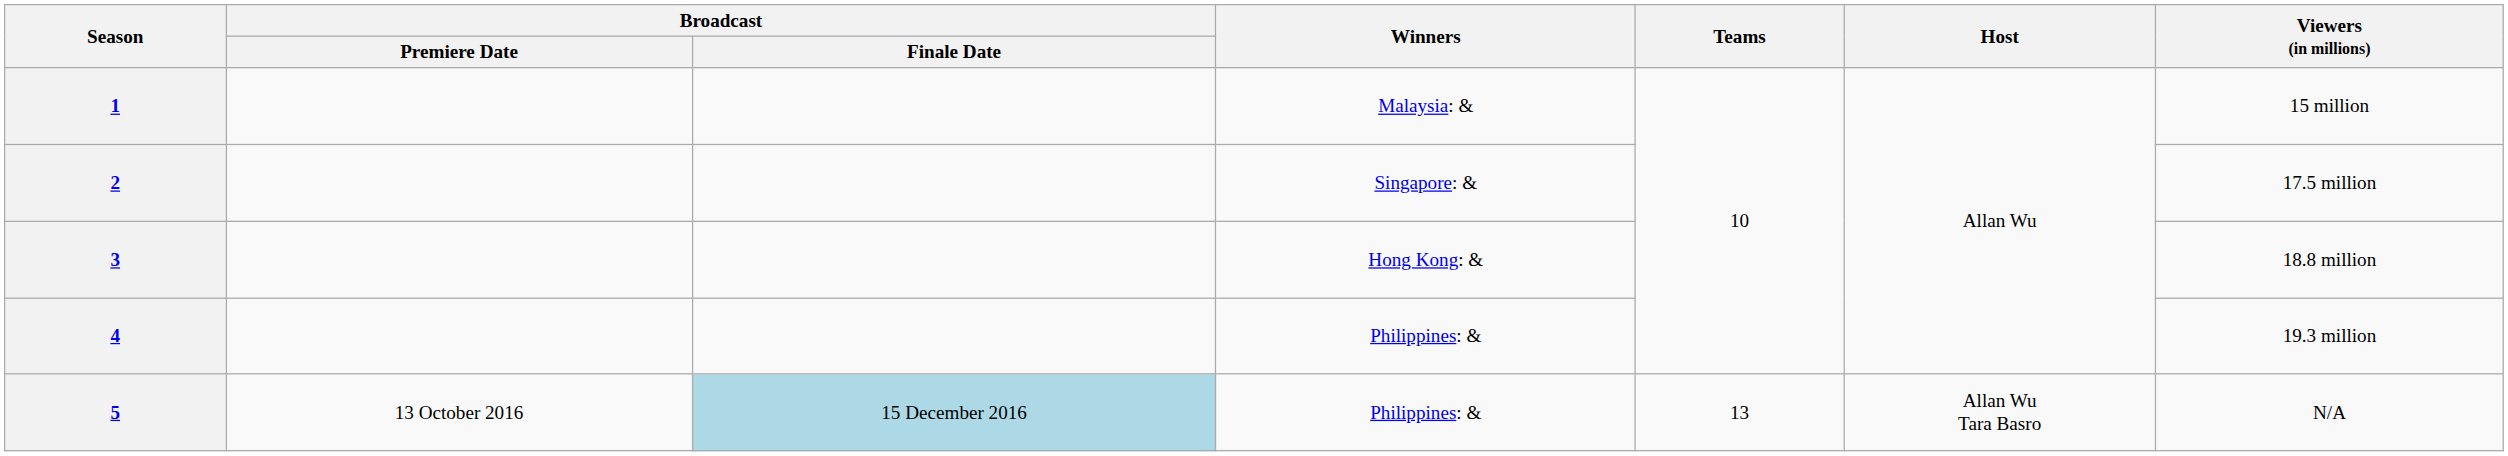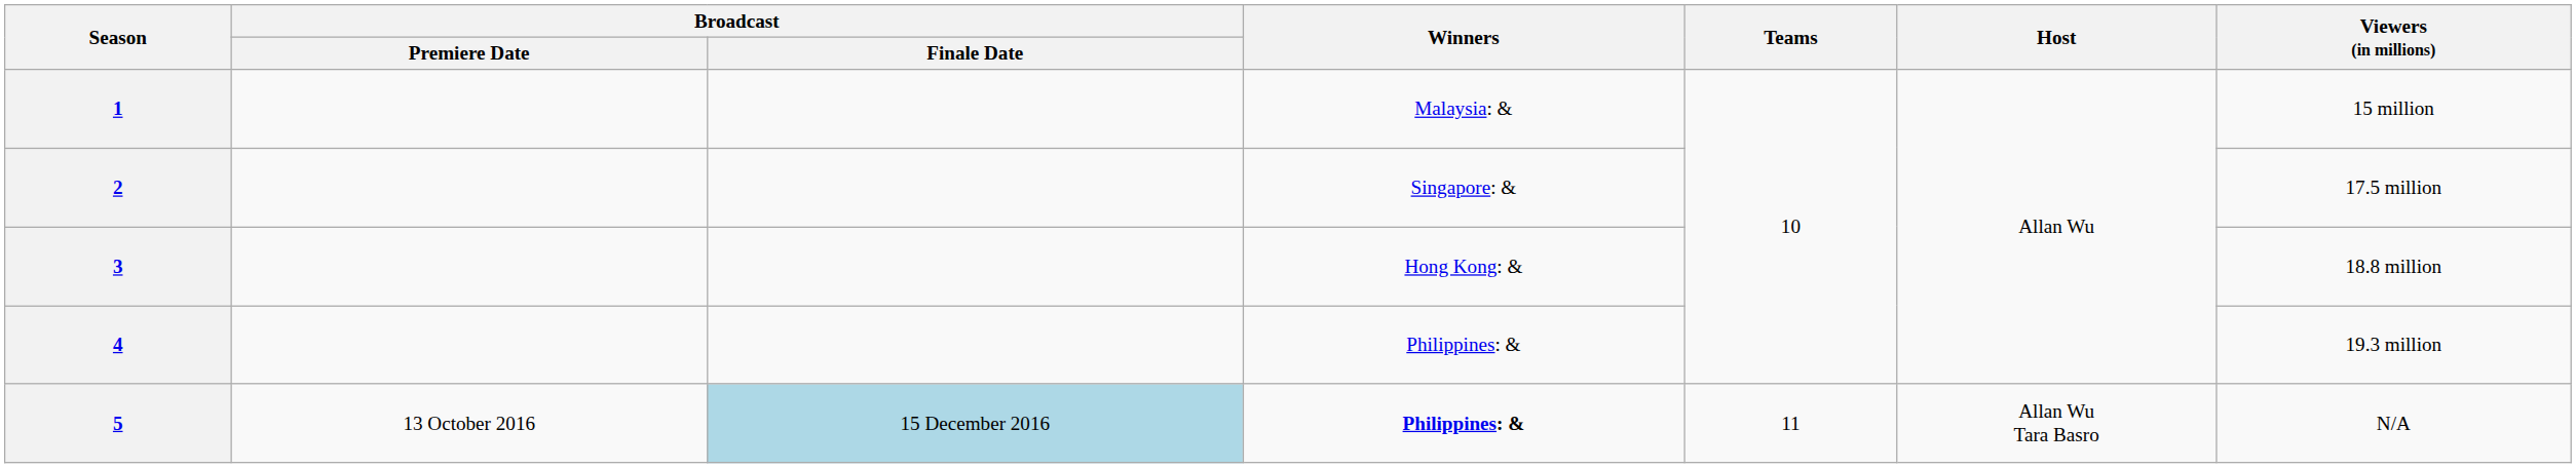5 | Winners: normal -> bold
5 | Teams: 13 -> 11
